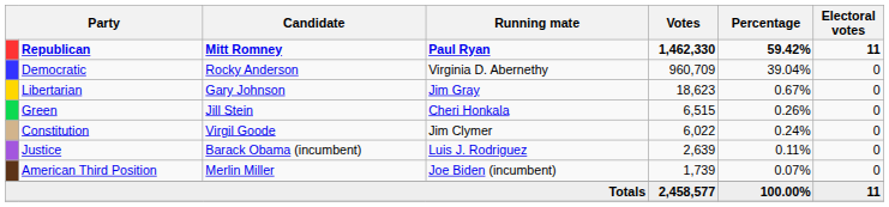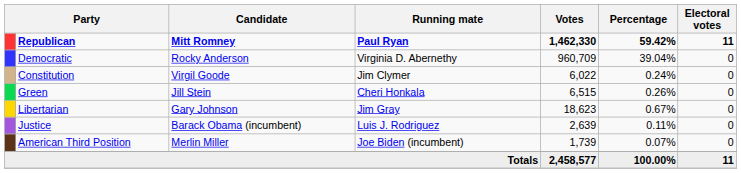rows swapped: Libertarian <-> Constitution
